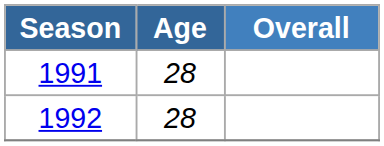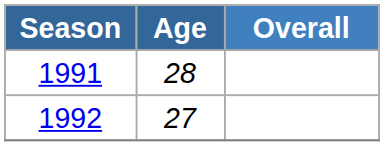1992 | Age: 28 -> 27
